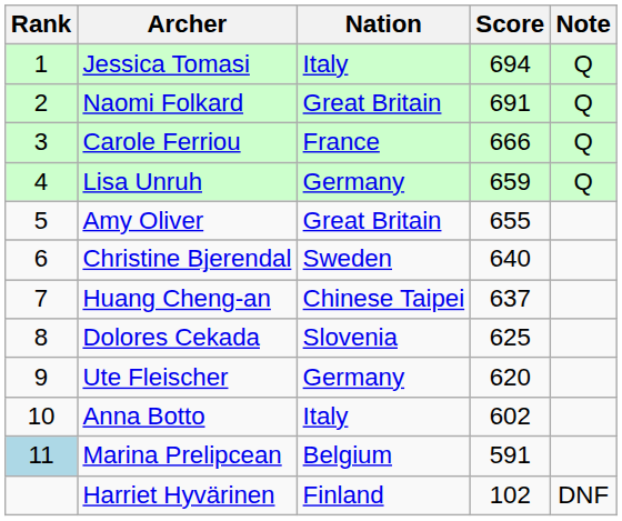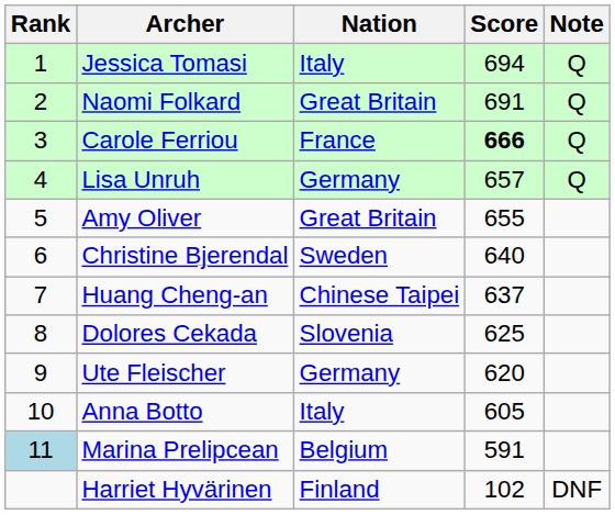Carole Ferriou | Score: normal -> bold
Lisa Unruh | Score: 659 -> 657
Anna Botto | Score: 602 -> 605
